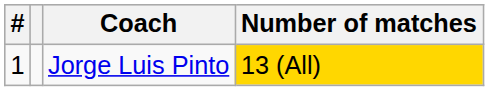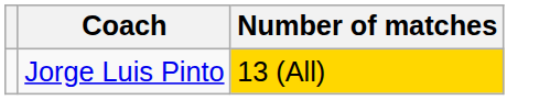- column: # | 1
